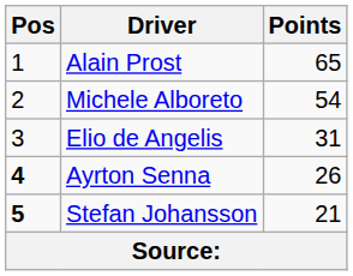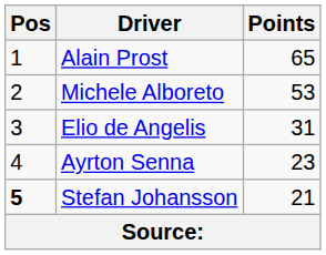Michele Alboreto | Points: 54 -> 53
Ayrton Senna | Pos: bold -> normal
Ayrton Senna | Points: 26 -> 23
